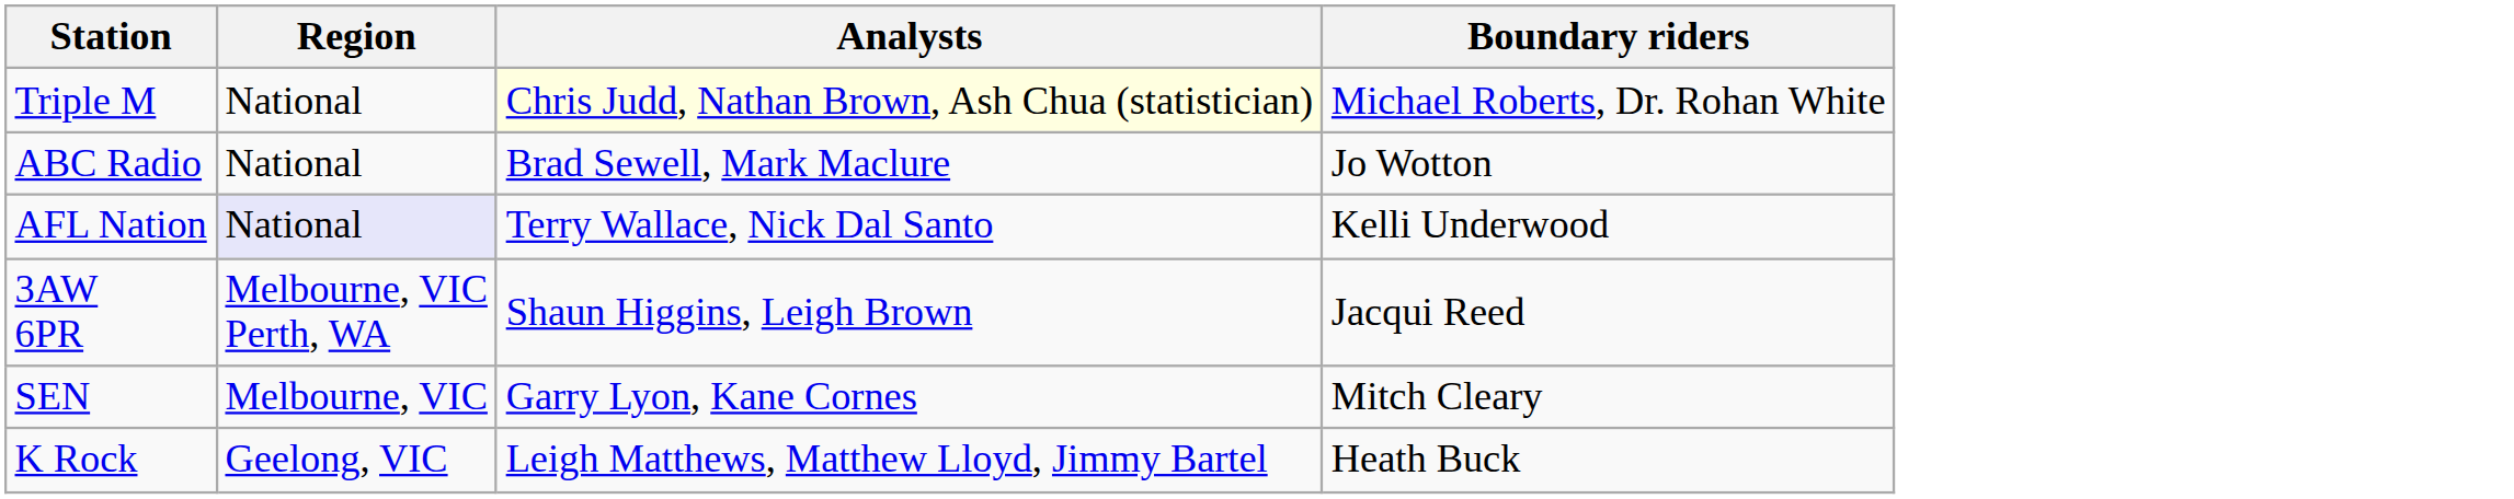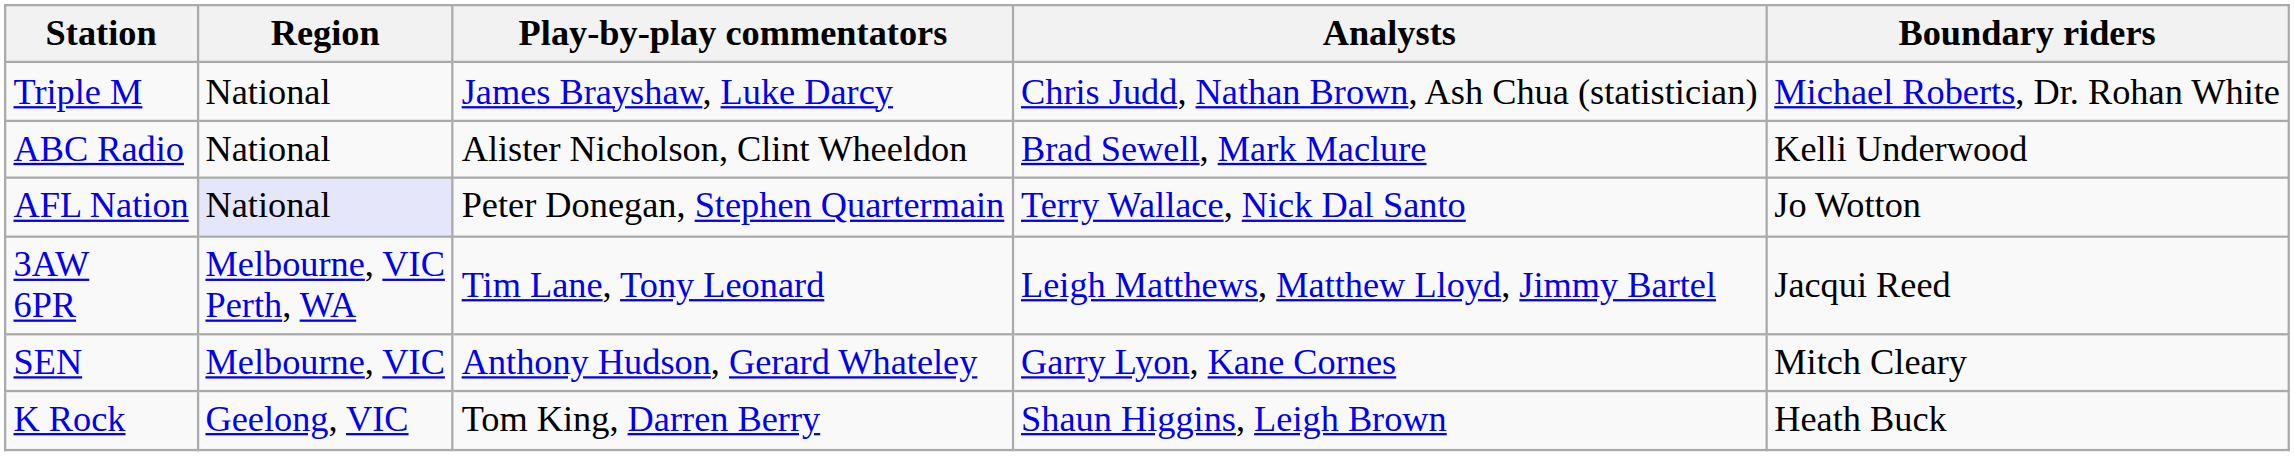+ column: Play-by-play commentators | James Brayshaw, Luke Darcy | Alister Nicholson, Clint Wheeldon | Peter Donegan, Stephen Quartermain | Tim Lane, Tony Leonard | Anthony Hudson, Gerard Whateley | Tom King, Darren Berry
Triple M | Analysts: lightyellow background -> no background
ABC Radio | Boundary riders: Jo Wotton -> Kelli Underwood
AFL Nation | Boundary riders: Kelli Underwood -> Jo Wotton
3AW 6PR | Analysts: Shaun Higgins, Leigh Brown -> Leigh Matthews, Matthew Lloyd, Jimmy Bartel
K Rock | Analysts: Leigh Matthews, Matthew Lloyd, Jimmy Bartel -> Shaun Higgins, Leigh Brown
